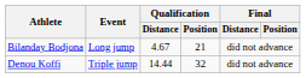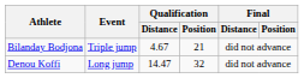Bilanday Bodjona | Event: Long jump -> Triple jump
Denou Koffi | Event: Triple jump -> Long jump
Denou Koffi | Qualification / Distance: 14.44 -> 14.47
